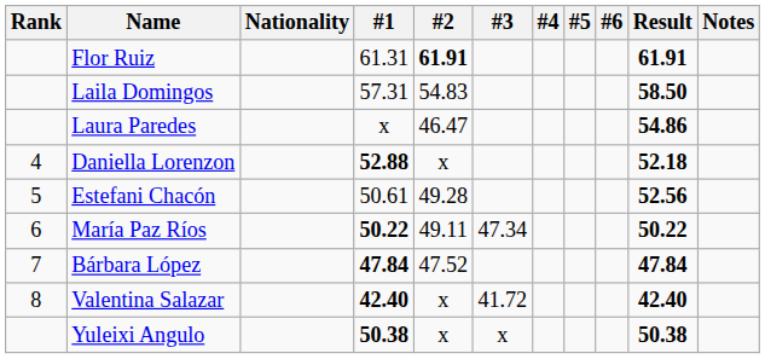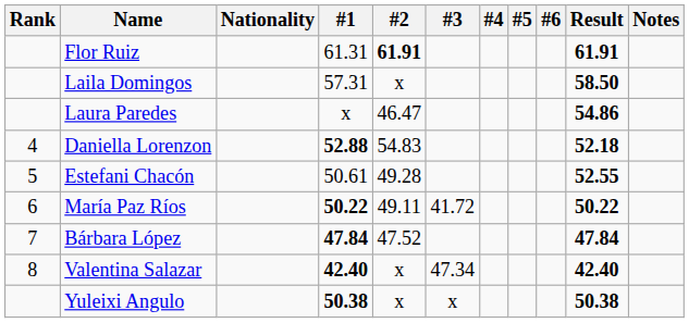Laila Domingos | #2: 54.83 -> x
Daniella Lorenzon | #2: x -> 54.83
Estefani Chacón | Result: 52.56 -> 52.55
María Paz Ríos | #3: 47.34 -> 41.72
Valentina Salazar | #3: 41.72 -> 47.34
